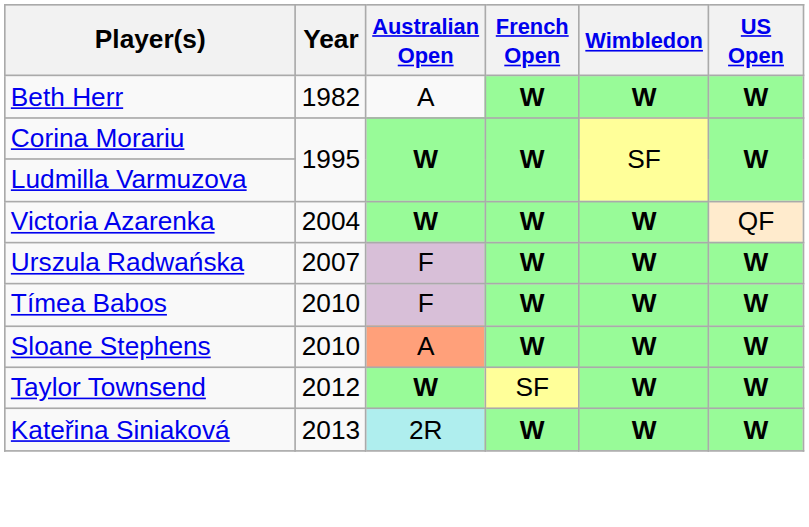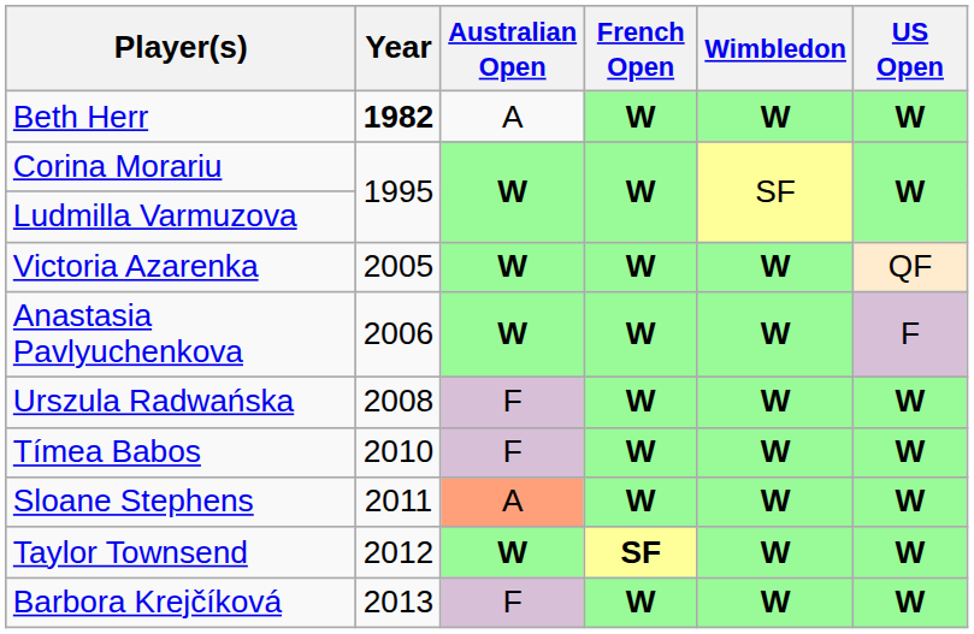Beth Herr | Year: normal -> bold
Victoria Azarenka | Year: 2004 -> 2005
+ row: Anastasia Pavlyuchenkova | 2006 | W | W | W | F
Urszula Radwańska | Year: 2007 -> 2008
Sloane Stephens | Year: 2010 -> 2011
Taylor Townsend | French Open: normal -> bold
+ row: Barbora Krejčíková | 2013 | F | W | W | W
- row: Kateřina Siniaková | 2013 | 2R | W | W | W
